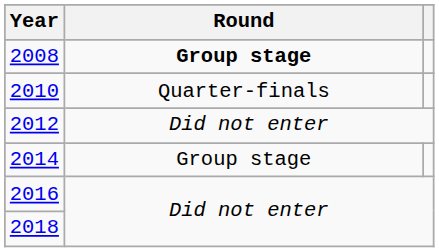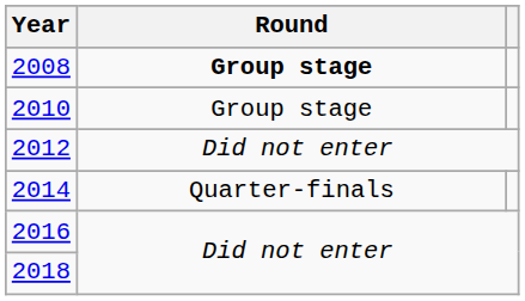2010 | Round: Quarter-finals -> Group stage
2014 | Round: Group stage -> Quarter-finals
